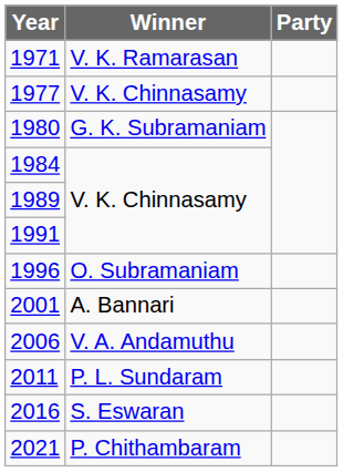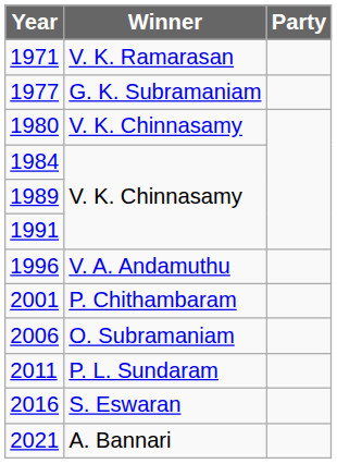1977 | Winner: V. K. Chinnasamy -> G. K. Subramaniam
1980 | Winner: G. K. Subramaniam -> V. K. Chinnasamy
1996 | Winner: O. Subramaniam -> V. A. Andamuthu
2001 | Winner: A. Bannari -> P. Chithambaram
2006 | Winner: V. A. Andamuthu -> O. Subramaniam
2021 | Winner: P. Chithambaram -> A. Bannari
